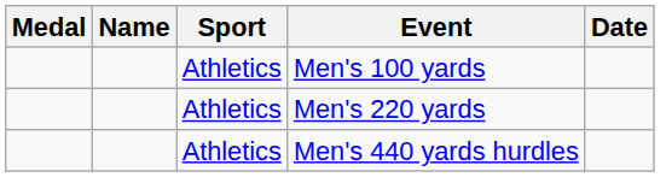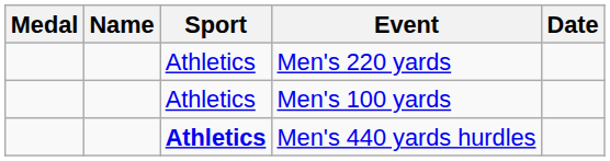rows swapped: Men's 100 yards <-> Men's 220 yards
Men's 440 yards hurdles | Sport: normal -> bold
